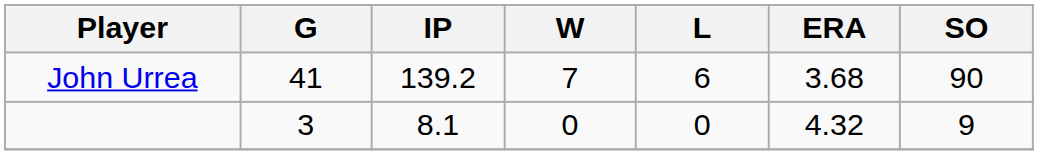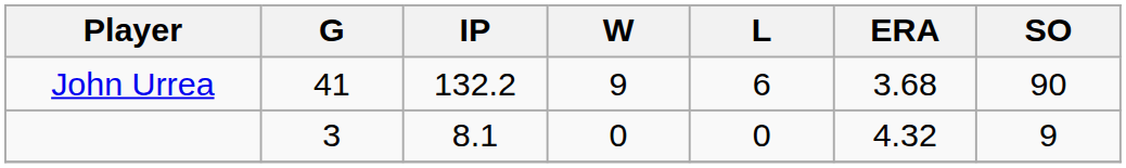John Urrea | IP: 139.2 -> 132.2
John Urrea | W: 7 -> 9
